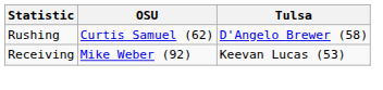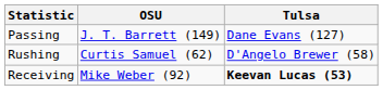+ row: Passing | J. T. Barrett (149) | Dane Evans (127)
Receiving | Tulsa: normal -> bold
